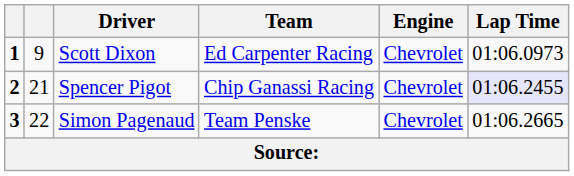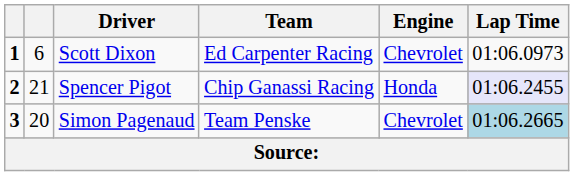Scott Dixon | column 2: 9 -> 6
Spencer Pigot | Engine: Chevrolet -> Honda
Simon Pagenaud | column 2: 22 -> 20
Simon Pagenaud | Lap Time: no background -> lightblue background
